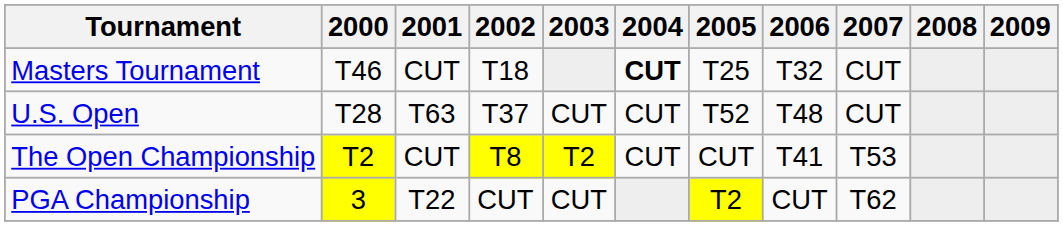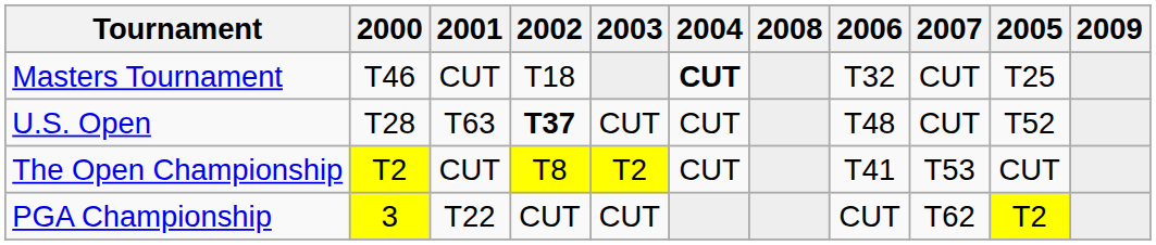columns swapped: 2005 <-> 2008
U.S. Open | 2002: normal -> bold
